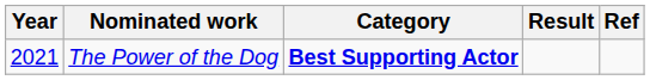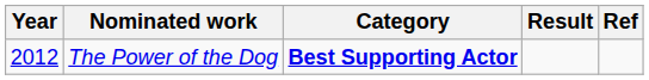The Power of the Dog | Year: 2021 -> 2012
